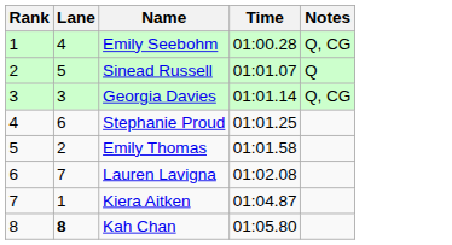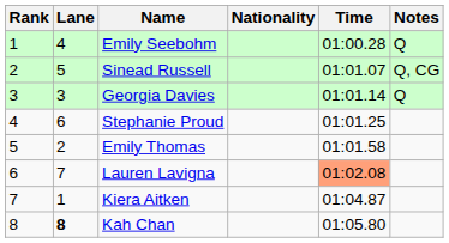+ column: Nationality
Emily Seebohm | Notes: Q, CG -> Q
Sinead Russell | Notes: Q -> Q, CG
Georgia Davies | Notes: Q, CG -> Q
Lauren Lavigna | Time: no background -> lightsalmon background
